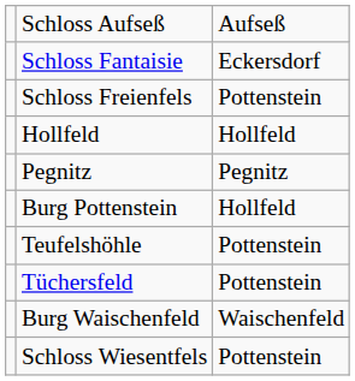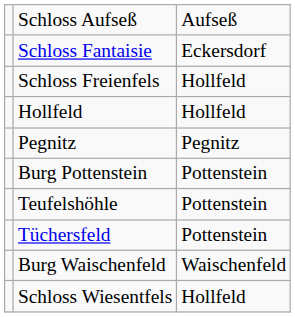Schloss Freienfels | column 3: Pottenstein -> Hollfeld
Burg Pottenstein | column 3: Hollfeld -> Pottenstein
Schloss Wiesentfels | column 3: Pottenstein -> Hollfeld
